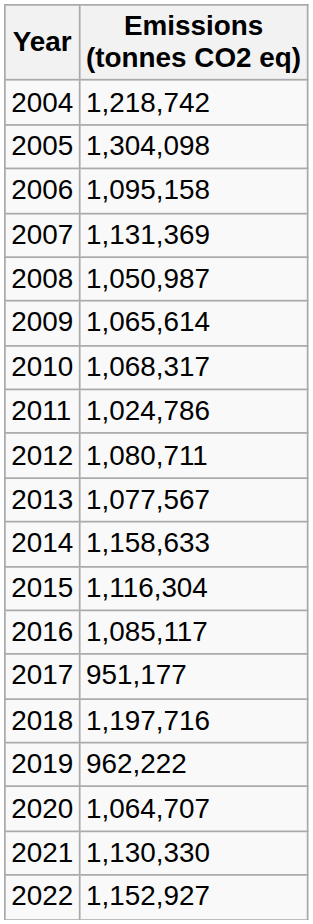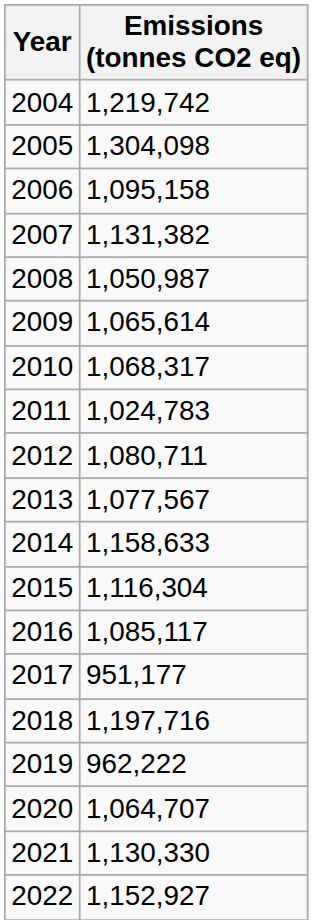2004 | Emissions (tonnes CO2 eq): 1,218,742 -> 1,219,742
2007 | Emissions (tonnes CO2 eq): 1,131,369 -> 1,131,382
2011 | Emissions (tonnes CO2 eq): 1,024,786 -> 1,024,783
